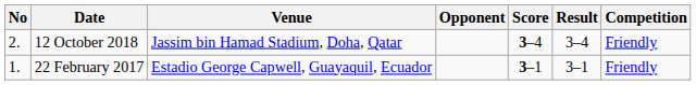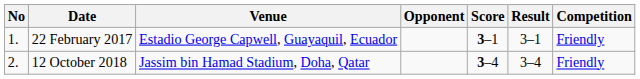rows swapped: 22 February 2017 <-> 12 October 2018
